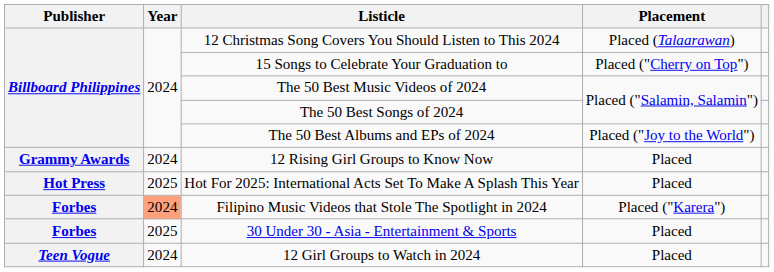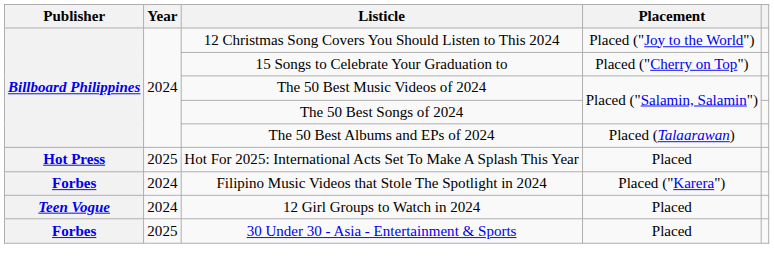12 Christmas Song Covers You Should Listen to This 2024 | Placement: Placed (Talaarawan) -> Placed ("Joy to the World")
The 50 Best Albums and EPs of 2024 | Placement: Placed ("Joy to the World") -> Placed (Talaarawan)
- row: Grammy Awards | 2024 | 12 Rising Girl Groups to Know Now | Placed
Filipino Music Videos that Stole The Spotlight in 2024 | Year: lightsalmon background -> no background
rows swapped: 12 Girl Groups to Watch in 2024 <-> 30 Under 30 - Asia - Entertainment & Sports
